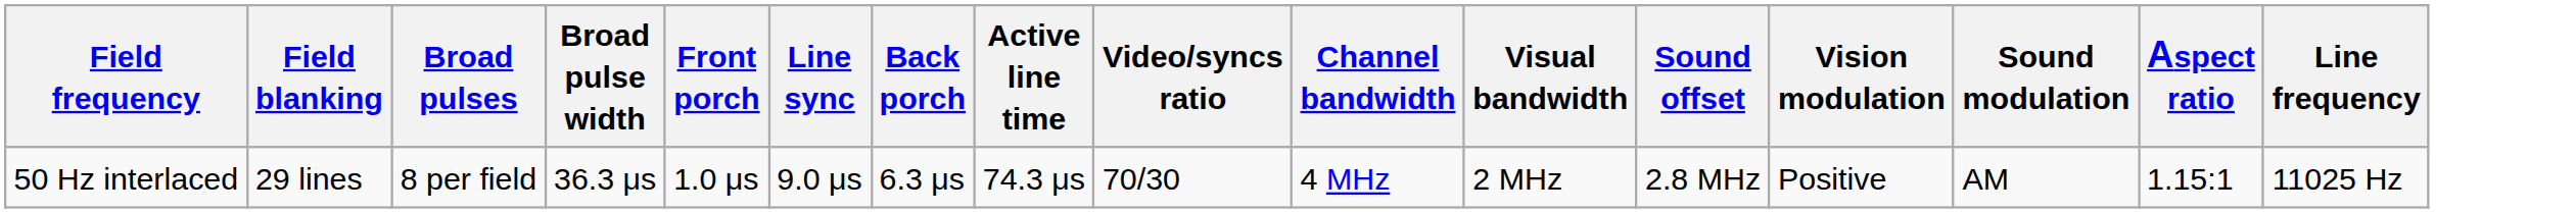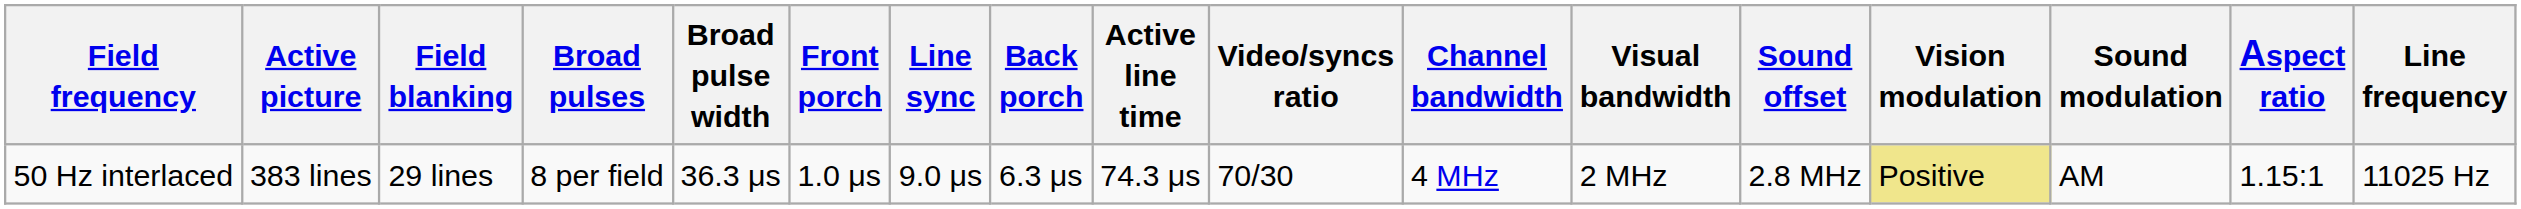+ column: Active picture | 383 lines
50 Hz interlaced | Vision modulation: no background -> khaki background
